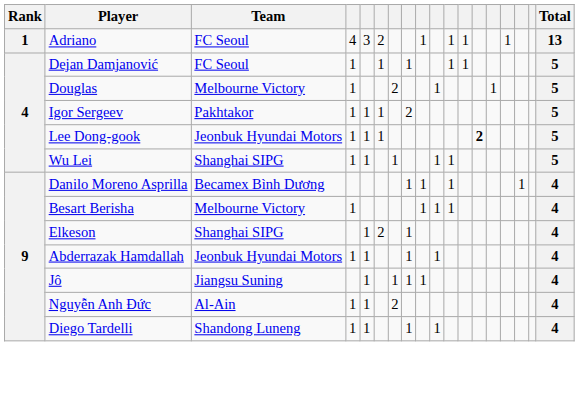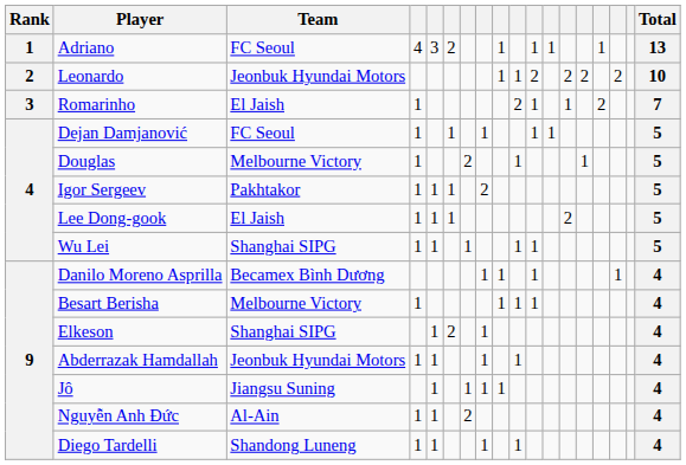+ row: 2 | Leonardo | Jeonbuk Hyundai Motors | 1 | 1 | 2 | 2 | 2 | 2 | 10
+ row: 3 | Romarinho | El Jaish | 1 | 2 | 1 | 1 | 2 | 7
Lee Dong-gook | Team: Jeonbuk Hyundai Motors -> El Jaish
Lee Dong-gook | column 13: bold -> normal
